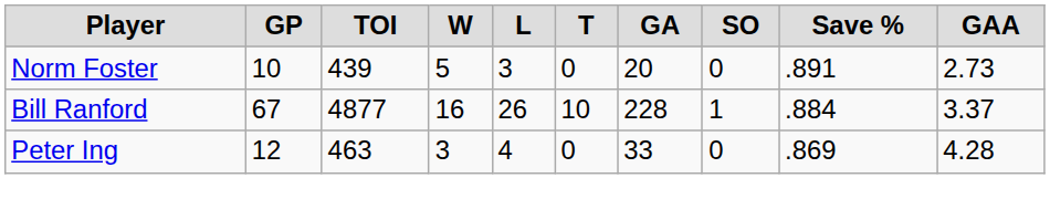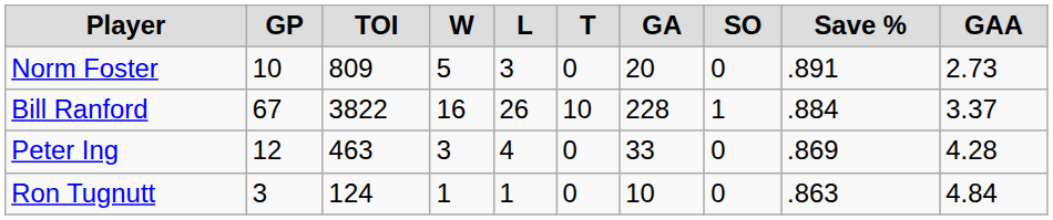Norm Foster | TOI: 439 -> 809
Bill Ranford | TOI: 4877 -> 3822
+ row: Ron Tugnutt | 3 | 124 | 1 | 1 | 0 | 10 | 0 | .863 | 4.84
